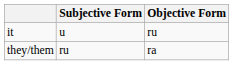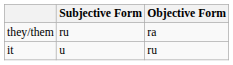rows swapped: it <-> they/them
